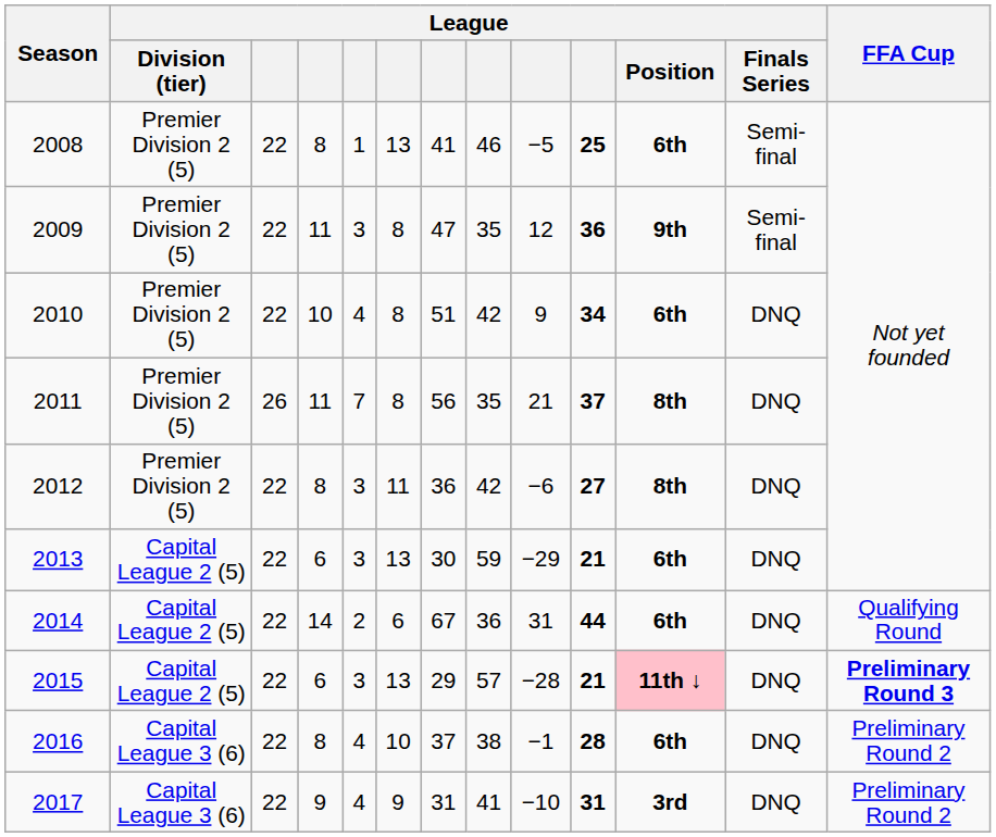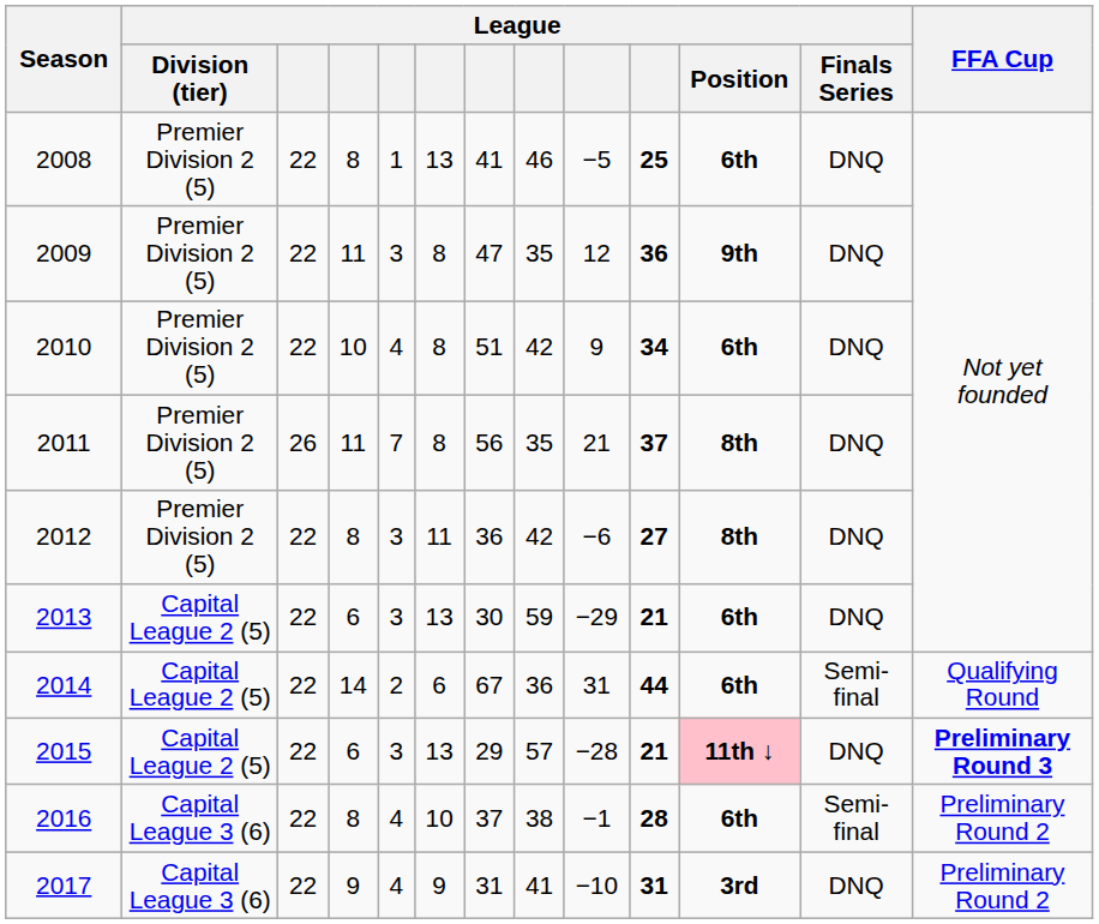2008 | League / Finals Series: Semi-final -> DNQ
2009 | League / Finals Series: Semi-final -> DNQ
2014 | League / Finals Series: DNQ -> Semi-final
2016 | League / Finals Series: DNQ -> Semi-final
